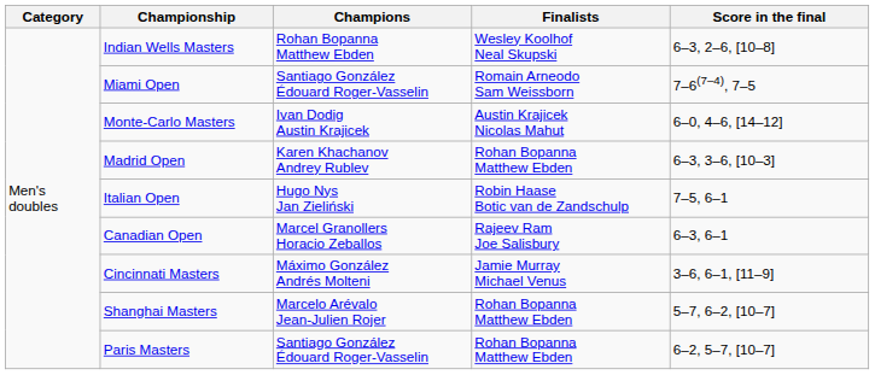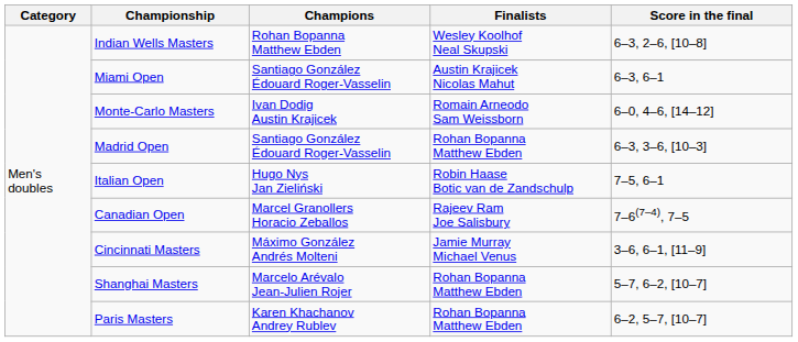Miami Open | Finalists: Romain Arneodo Sam Weissborn -> Austin Krajicek Nicolas Mahut
Miami Open | Score in the final: 7–6(7–4), 7–5 -> 6–3, 6–1
Monte-Carlo Masters | Finalists: Austin Krajicek Nicolas Mahut -> Romain Arneodo Sam Weissborn
Madrid Open | Champions: Karen Khachanov Andrey Rublev -> Santiago González Édouard Roger-Vasselin
Canadian Open | Score in the final: 6–3, 6–1 -> 7–6(7–4), 7–5
Paris Masters | Champions: Santiago González Édouard Roger-Vasselin -> Karen Khachanov Andrey Rublev
